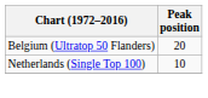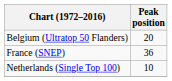+ row: France (SNEP) | 36
